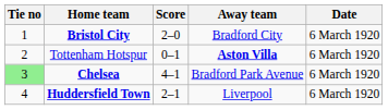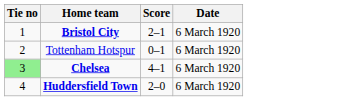- column: Away team | Bradford City | Aston Villa | Bradford Park Avenue | Liverpool
Bristol City | Score: 2–0 -> 2–1
Huddersfield Town | Score: 2–1 -> 2–0
